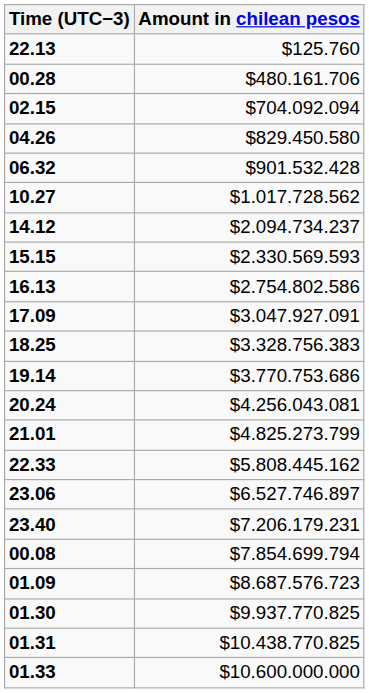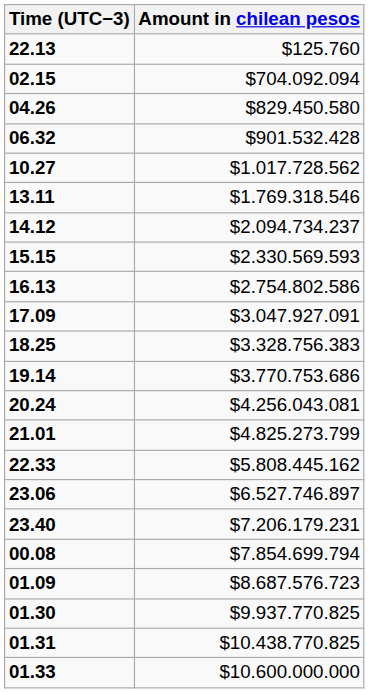- row: 00.28 | $480.161.706
+ row: 13.11 | $1.769.318.546
